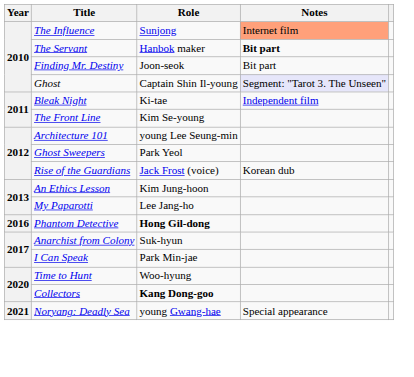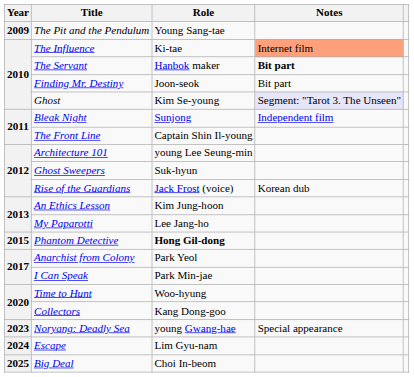+ row: 2009 | The Pit and the Pendulum | Young Sang-tae
The Influence | Role: Sunjong -> Ki-tae
Ghost | Role: Captain Shin Il-young -> Kim Se-young
Bleak Night | Role: Ki-tae -> Sunjong
The Front Line | Role: Kim Se-young -> Captain Shin Il-young
Ghost Sweepers | Role: Park Yeol -> Suk-hyun
Phantom Detective | Year: 2016 -> 2015
Anarchist from Colony | Role: Suk-hyun -> Park Yeol
Collectors | Role: bold -> normal
Noryang: Deadly Sea | Year: 2021 -> 2023
+ row: 2024 | Escape | Lim Gyu-nam
+ row: 2025 | Big Deal | Choi In-beom
